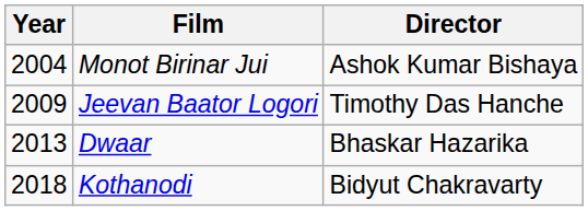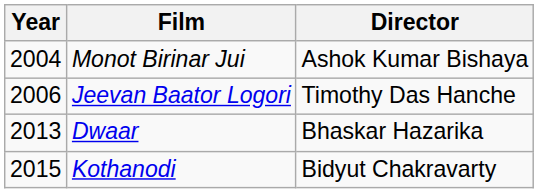Jeevan Baator Logori | Year: 2009 -> 2006
Kothanodi | Year: 2018 -> 2015
